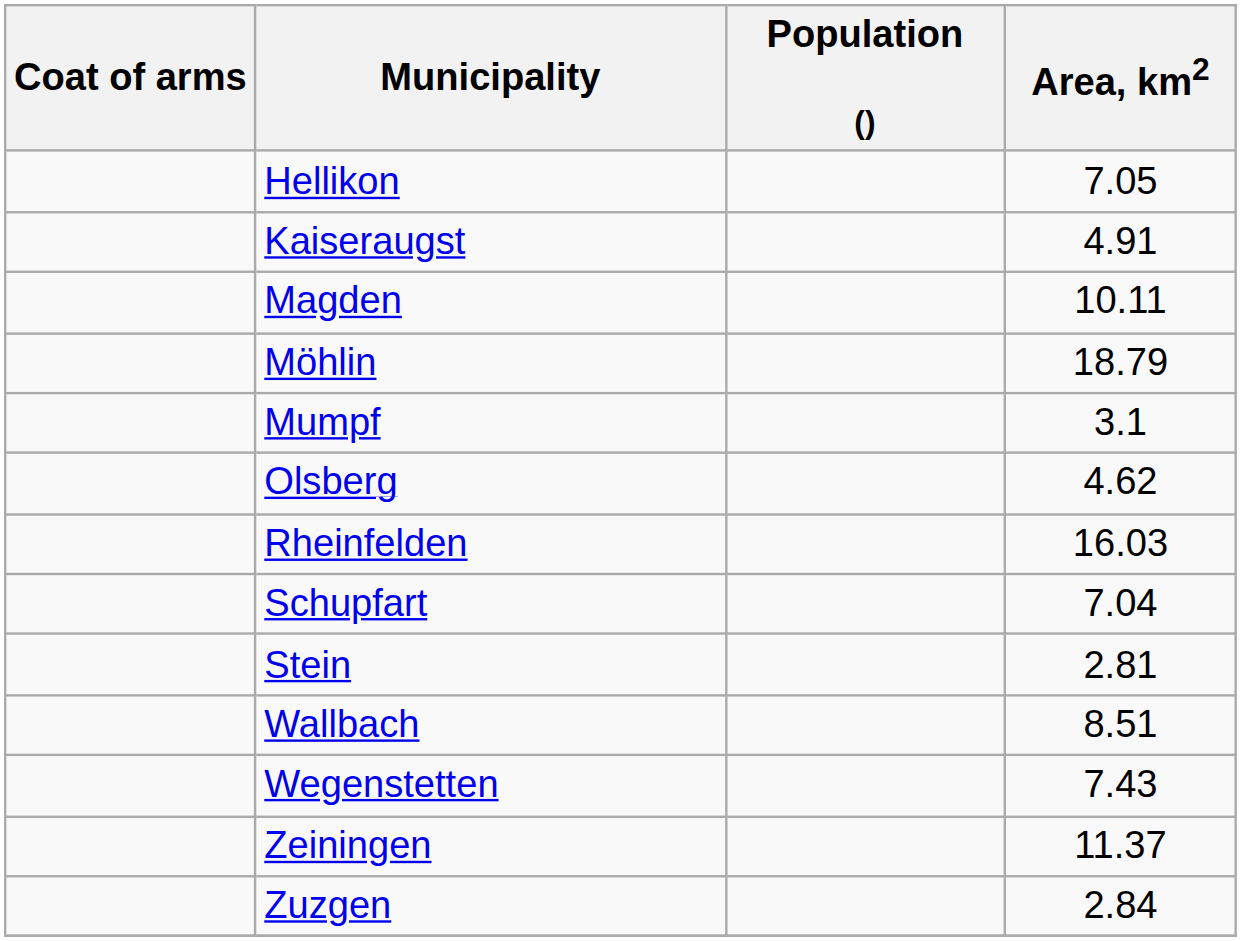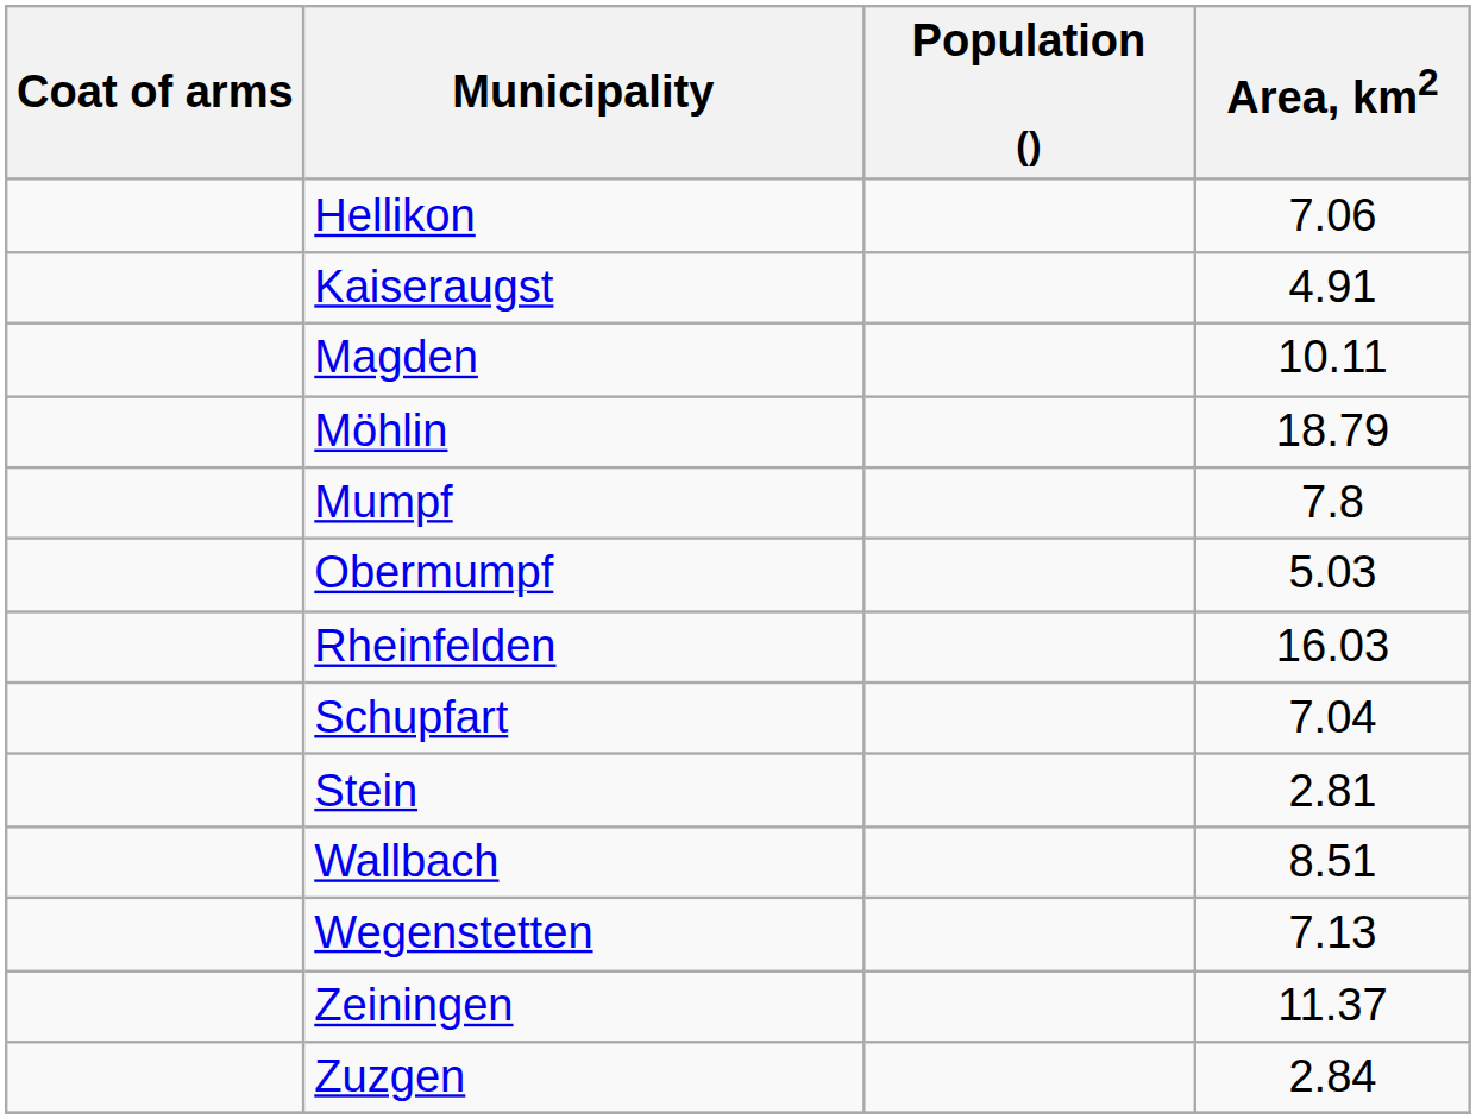Hellikon | Area, km2: 7.05 -> 7.06
Mumpf | Area, km2: 3.1 -> 7.8
+ row: Obermumpf | 5.03
- row: Olsberg | 4.62
Wegenstetten | Area, km2: 7.43 -> 7.13
